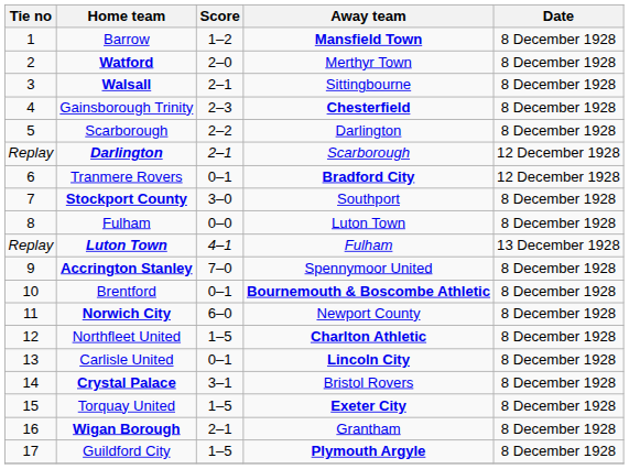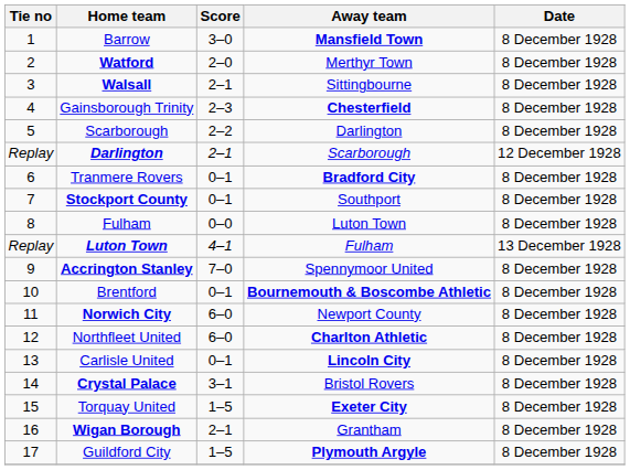Barrow | Score: 1–2 -> 3–0
Tranmere Rovers | Date: 12 December 1928 -> 8 December 1928
Stockport County | Score: 3–0 -> 0–1
Northfleet United | Score: 1–5 -> 6–0
